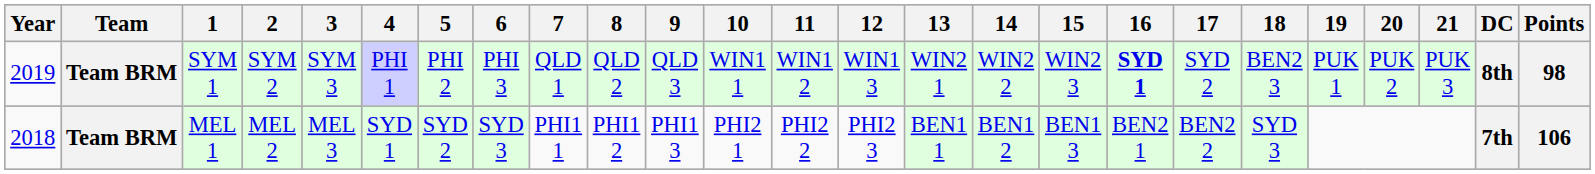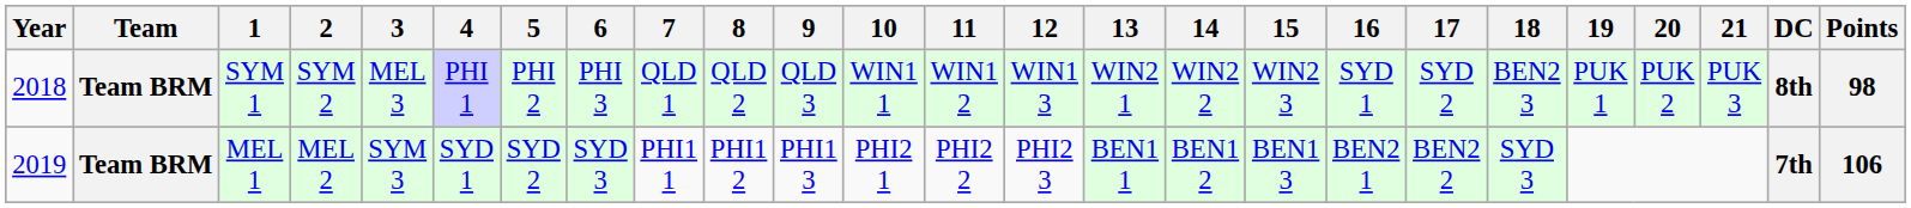SYM 1 | Year: 2019 -> 2018
SYM 1 | 3: SYM 3 -> MEL 3
SYM 1 | 16: bold -> normal
MEL 1 | Year: 2018 -> 2019
MEL 1 | 3: MEL 3 -> SYM 3
